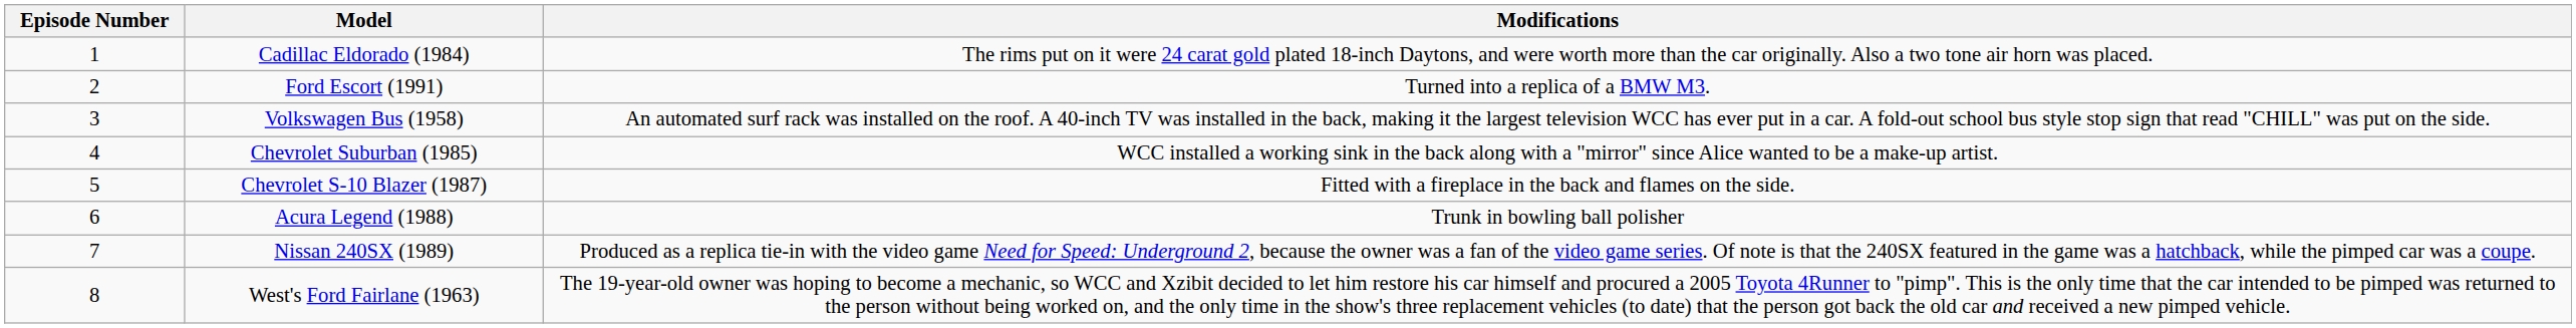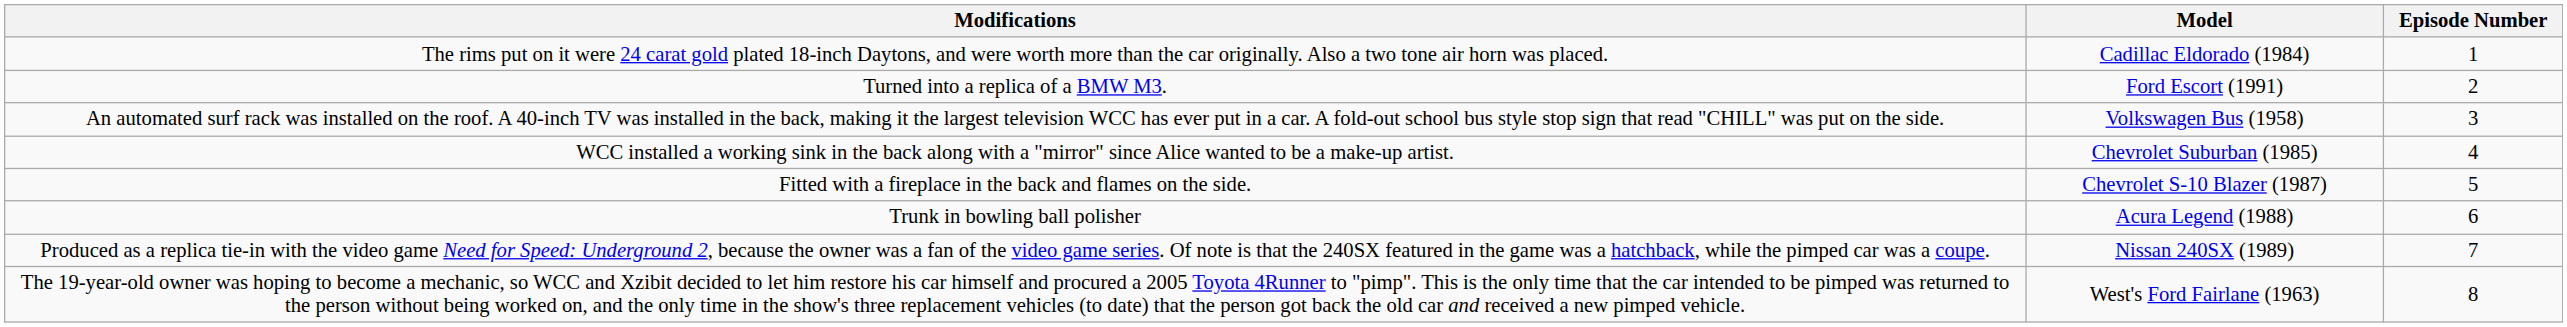columns swapped: Episode Number <-> Modifications
